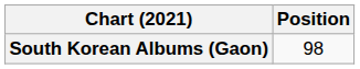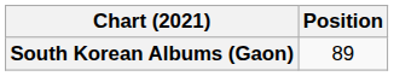South Korean Albums (Gaon) | Position: 98 -> 89
